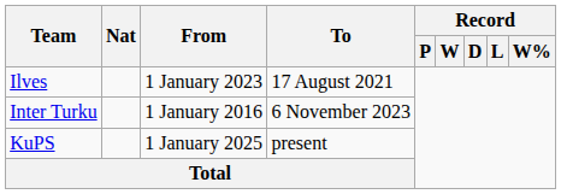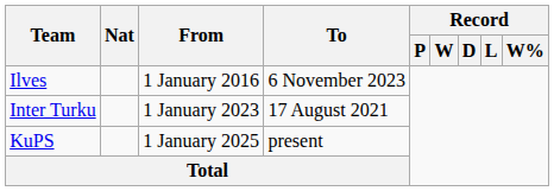Ilves | From: 1 January 2023 -> 1 January 2016
Ilves | To: 17 August 2021 -> 6 November 2023
Inter Turku | From: 1 January 2016 -> 1 January 2023
Inter Turku | To: 6 November 2023 -> 17 August 2021
